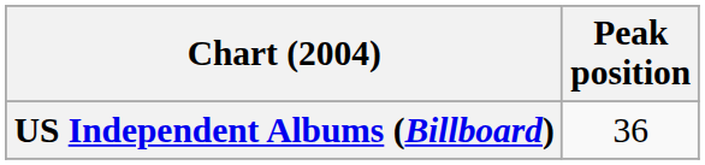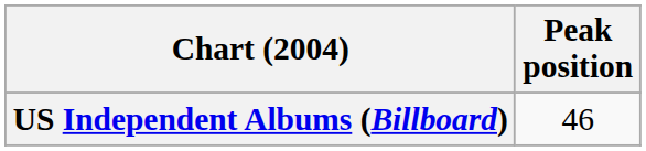US Independent Albums (Billboard) | Peak position: 36 -> 46
